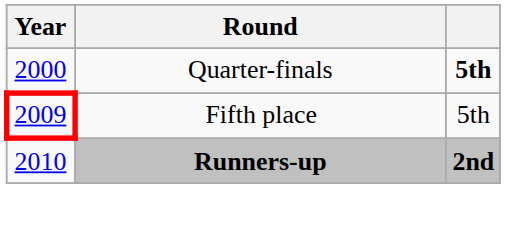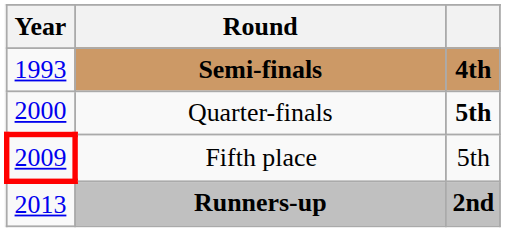+ row: 1993 | Semi-finals | 4th
Runners-up | Year: 2010 -> 2013
